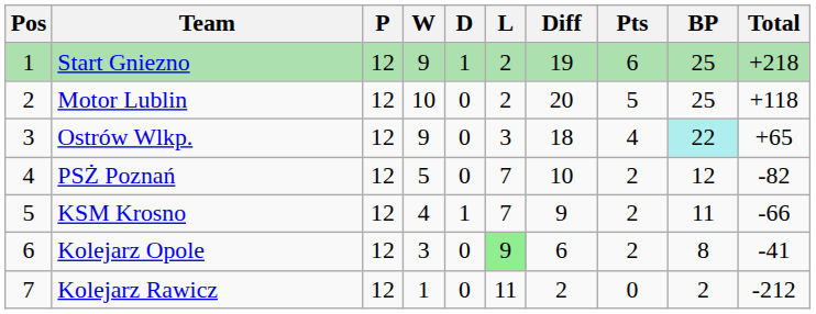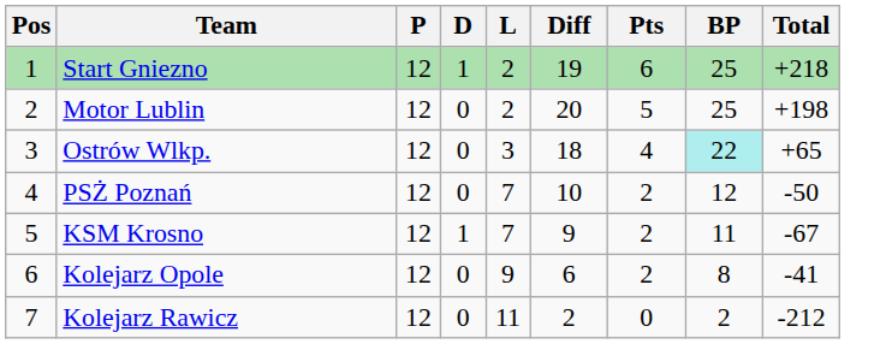- column: W | 9 | 10 | 9 | 5 | 4 | 3 | 1
Motor Lublin | Total: +118 -> +198
PSŻ Poznań | Total: -82 -> -50
KSM Krosno | Total: -66 -> -67
Kolejarz Opole | L: lightgreen background -> no background
